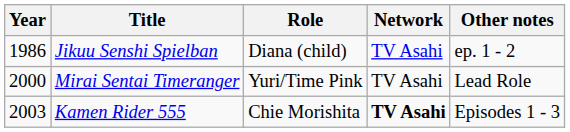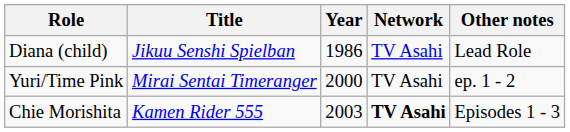columns swapped: Year <-> Role
Jikuu Senshi Spielban | Other notes: ep. 1 - 2 -> Lead Role
Mirai Sentai Timeranger | Other notes: Lead Role -> ep. 1 - 2
